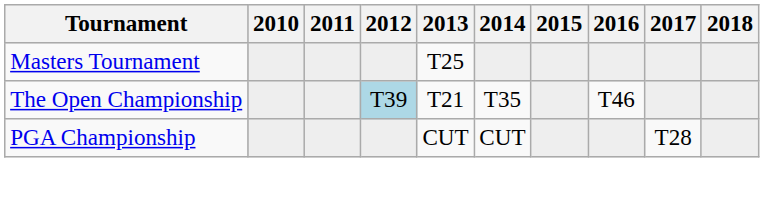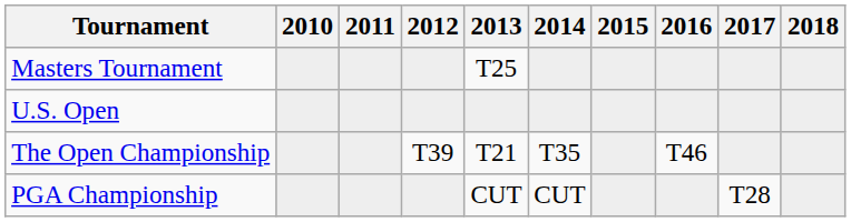+ row: U.S. Open
The Open Championship | 2012: lightblue background -> no background
